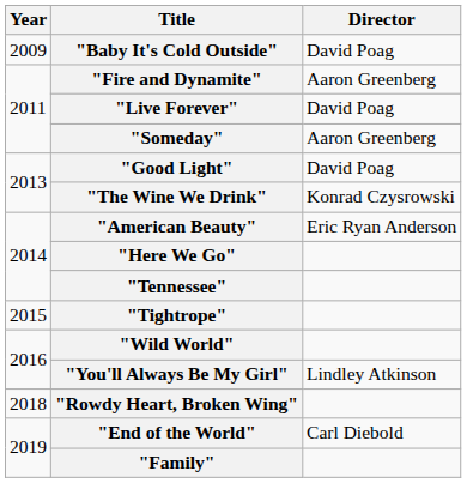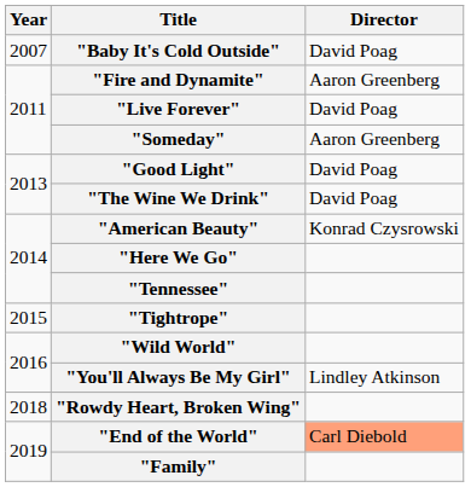"Baby It's Cold Outside" | Year: 2009 -> 2007
"The Wine We Drink" | Director: Konrad Czysrowski -> David Poag
"American Beauty" | Director: Eric Ryan Anderson -> Konrad Czysrowski
"End of the World" | Director: no background -> lightsalmon background
